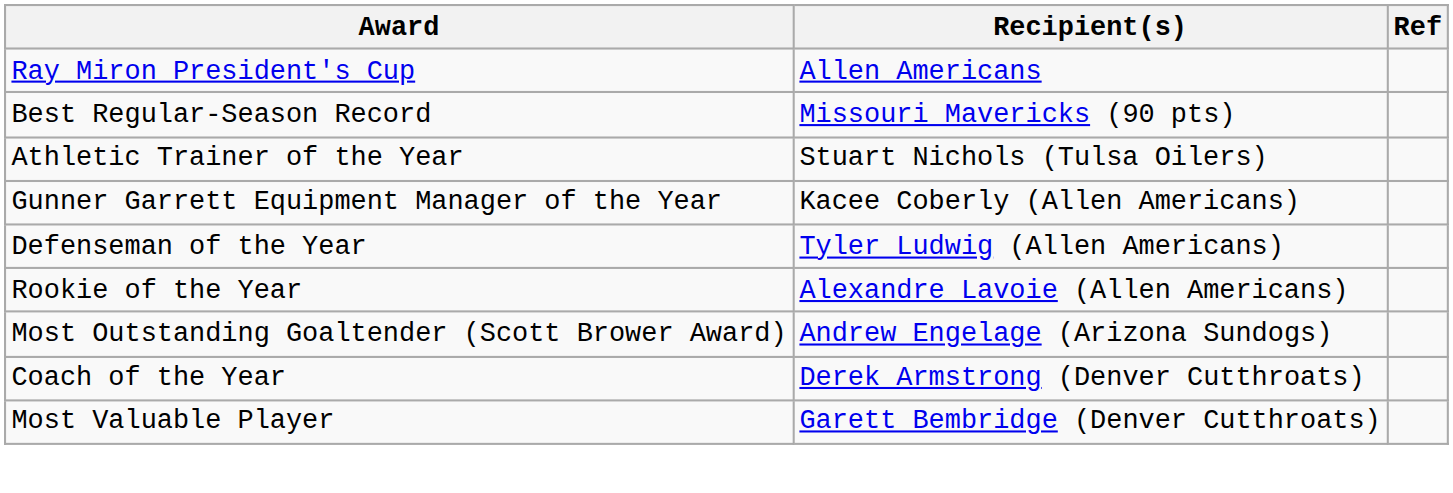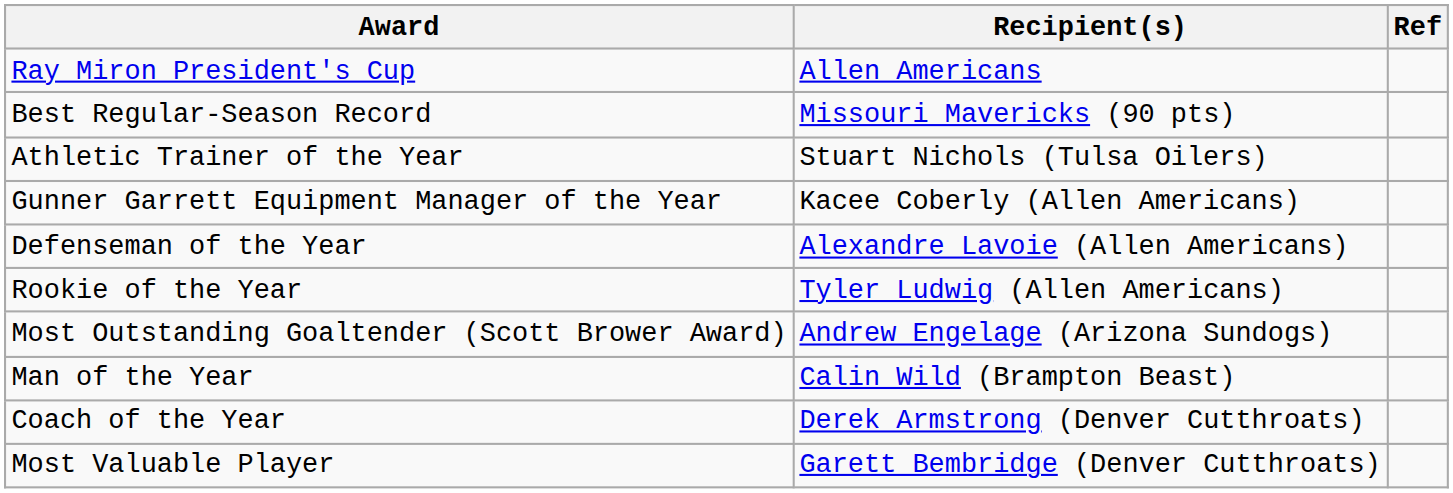Defenseman of the Year | Recipient(s): Tyler Ludwig (Allen Americans) -> Alexandre Lavoie (Allen Americans)
Rookie of the Year | Recipient(s): Alexandre Lavoie (Allen Americans) -> Tyler Ludwig (Allen Americans)
+ row: Man of the Year | Calin Wild (Brampton Beast)
